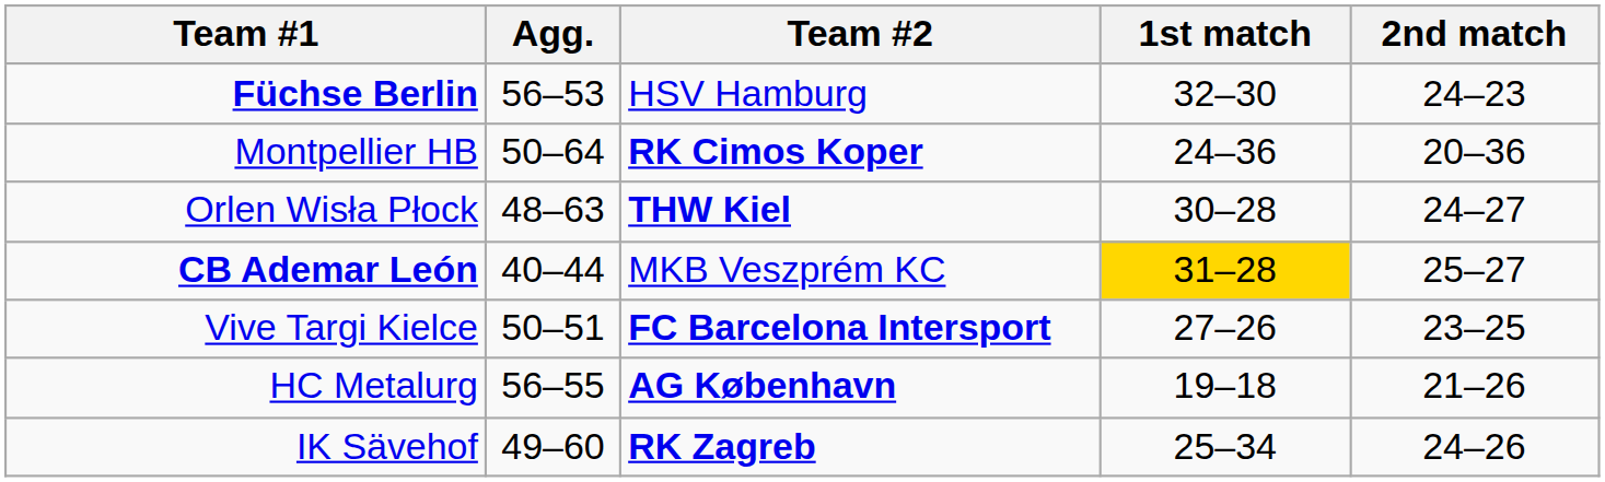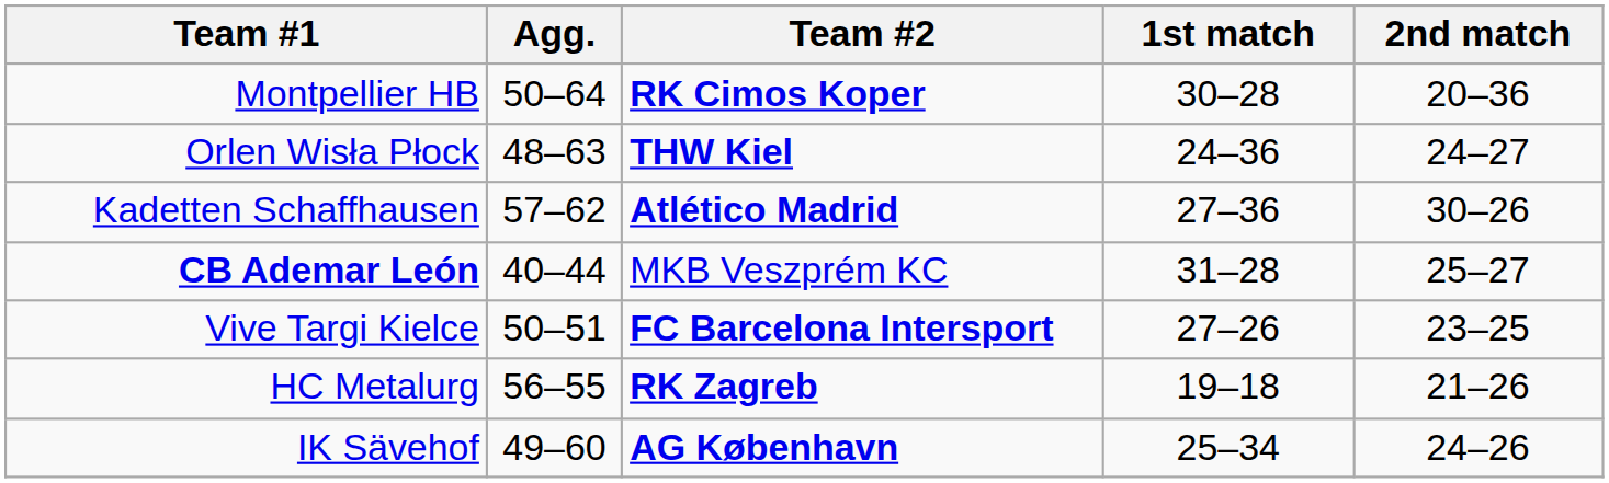- row: Füchse Berlin | 56–53 | HSV Hamburg | 32–30 | 24–23
Montpellier HB | 1st match: 24–36 -> 30–28
Orlen Wisła Płock | 1st match: 30–28 -> 24–36
+ row: Kadetten Schaffhausen | 57–62 | Atlético Madrid | 27–36 | 30–26
CB Ademar León | 1st match: gold background -> no background
HC Metalurg | Team #2: AG København -> RK Zagreb
IK Sävehof | Team #2: RK Zagreb -> AG København
